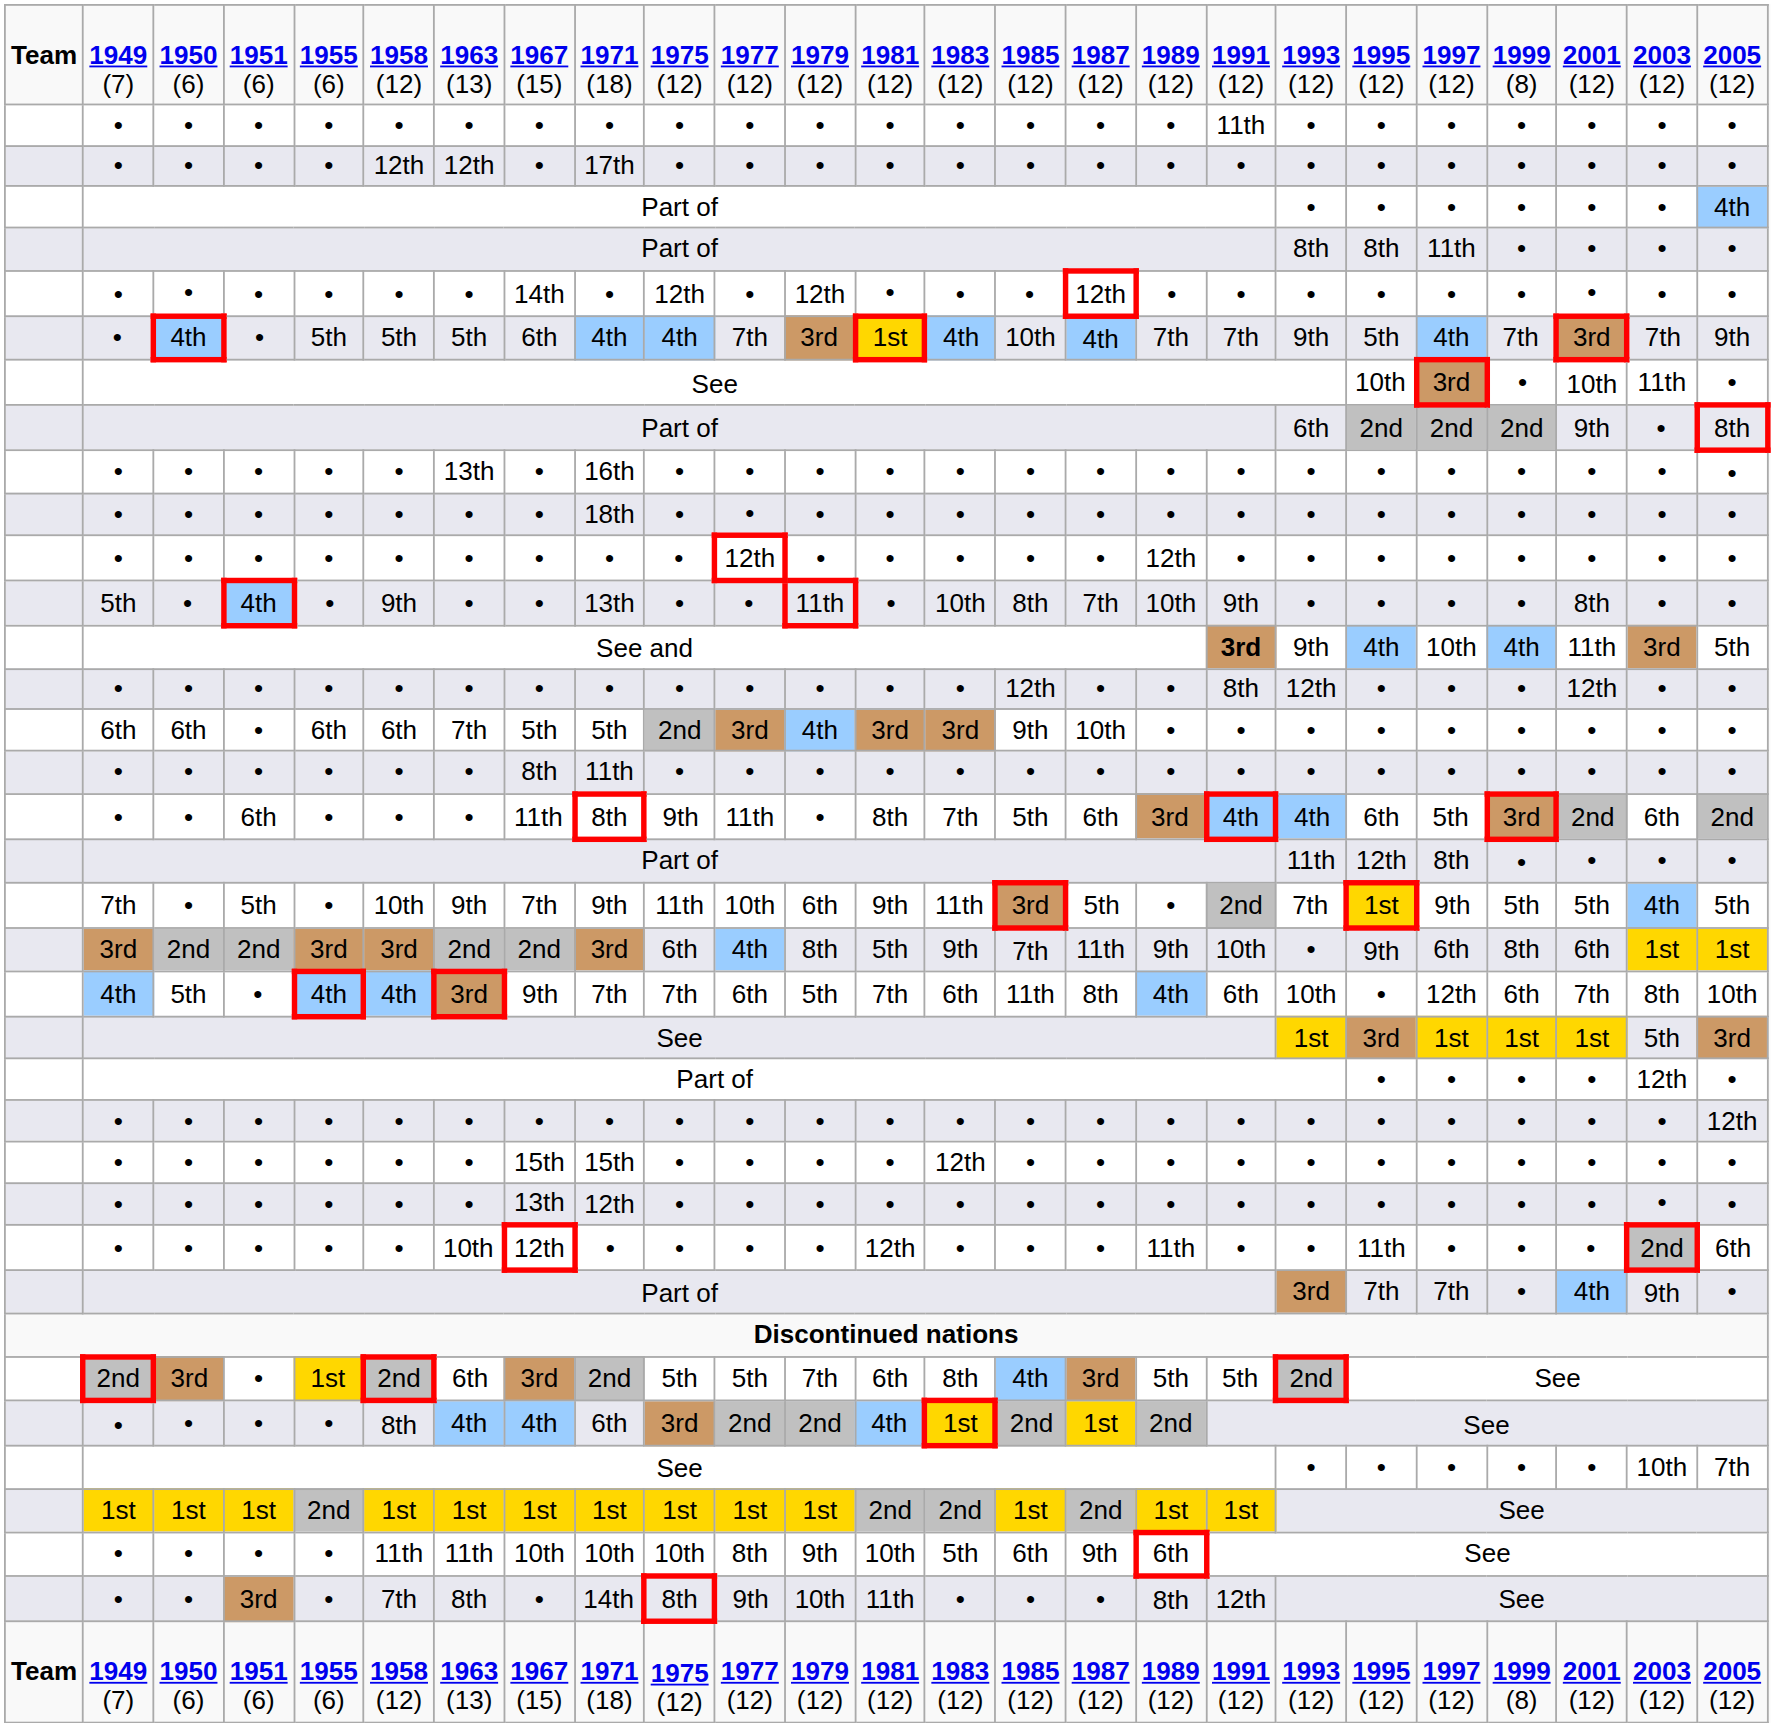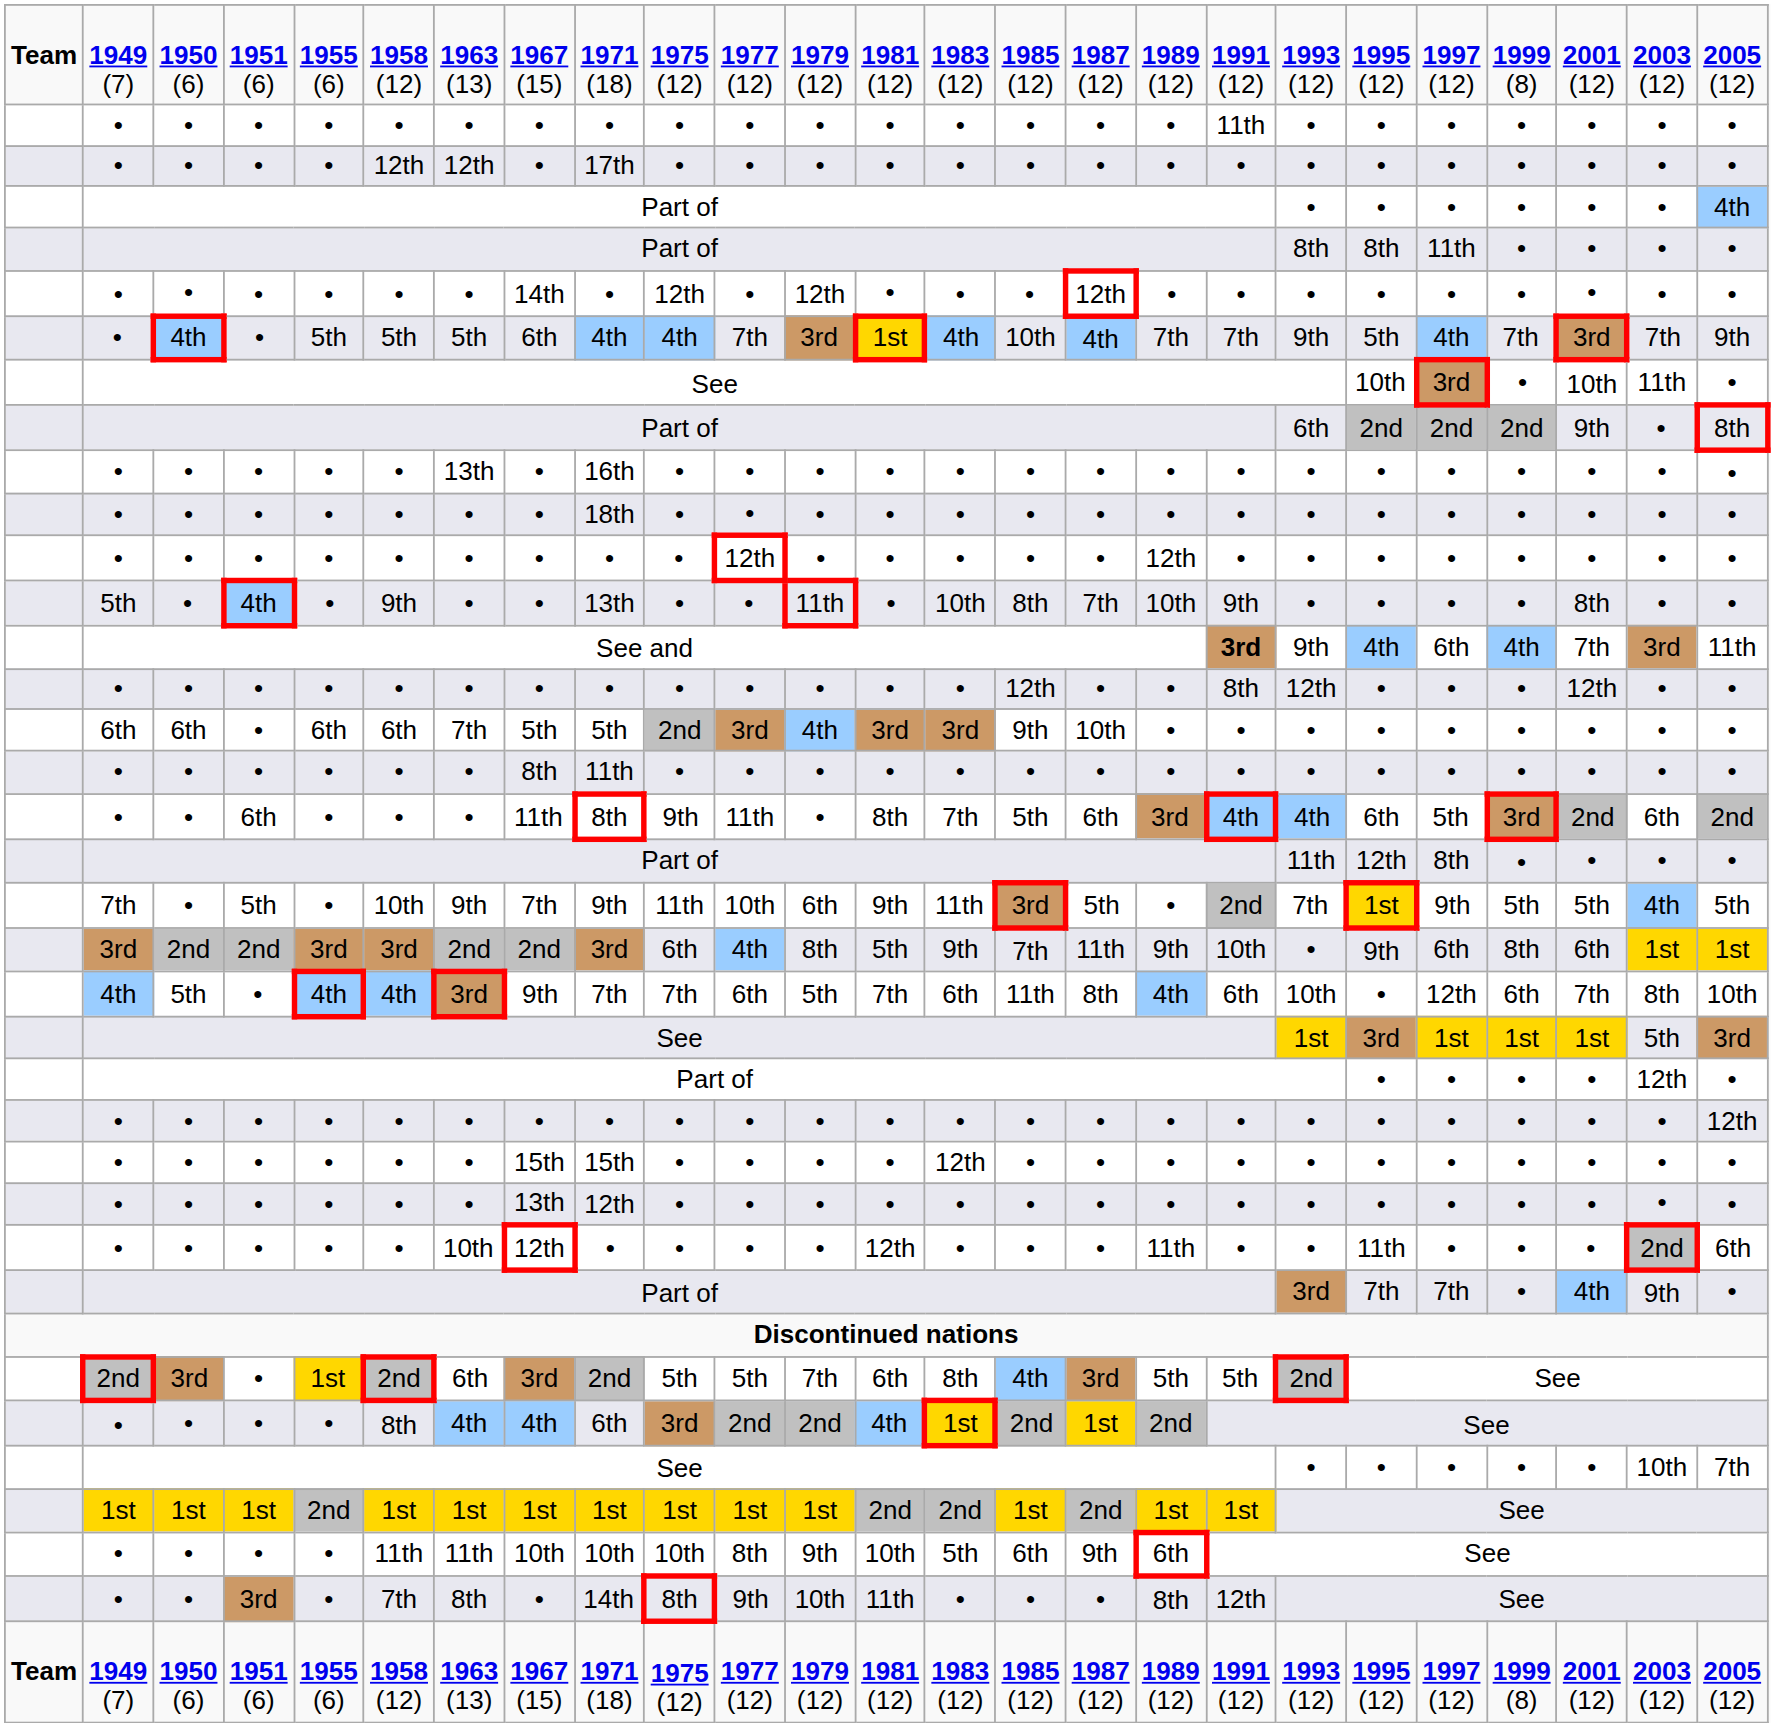See and | column 21: 10th -> 6th
See and | column 23: 11th -> 7th
See and | column 25: 5th -> 11th
